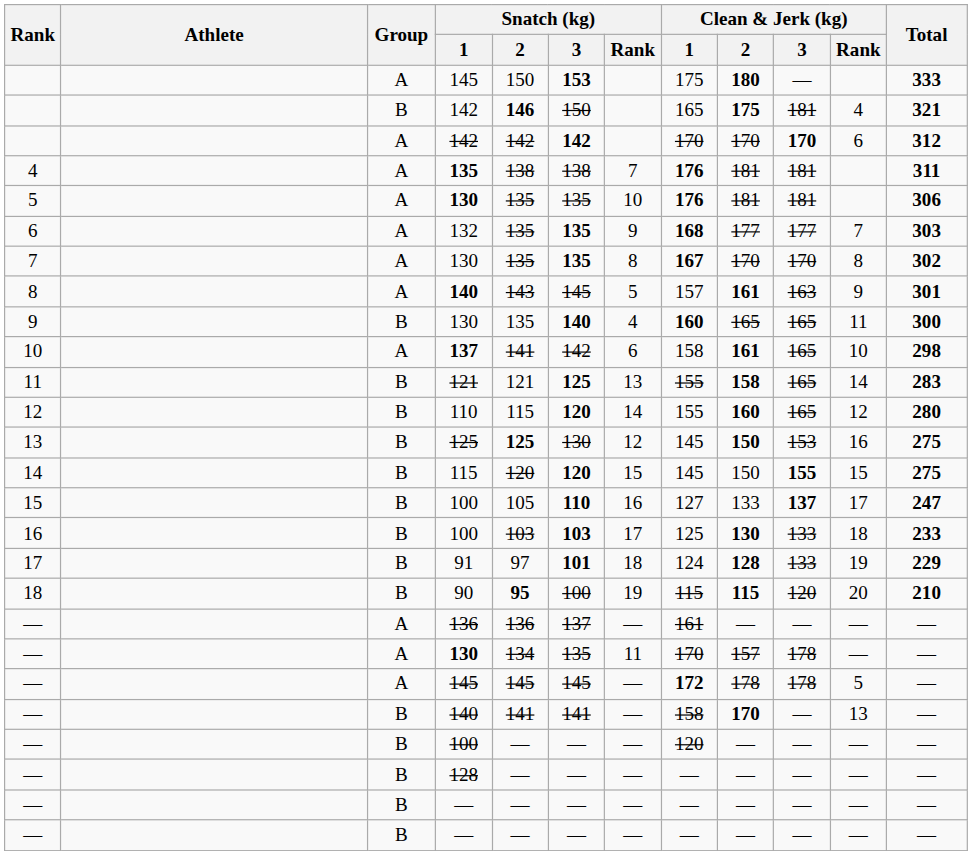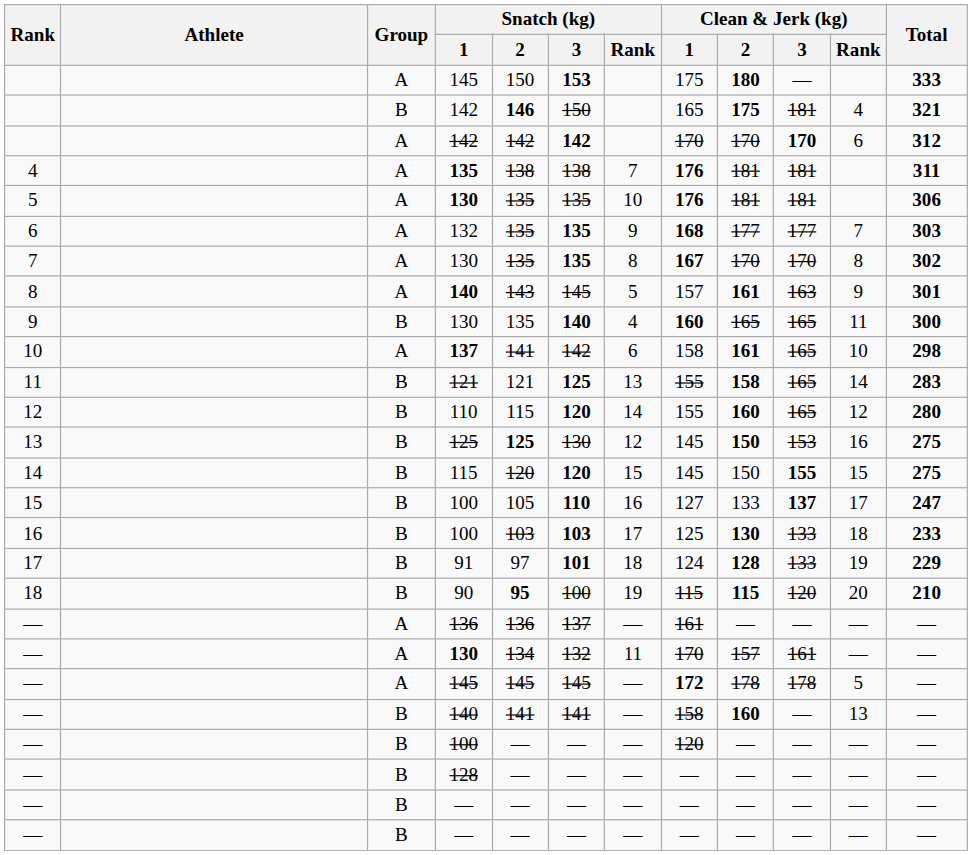— / 130 | Snatch (kg) / 3: 135 -> 132
— / 130 | Clean & Jerk (kg) / 3: 178 -> 161
— / 140 | Clean & Jerk (kg) / 2: 170 -> 160
